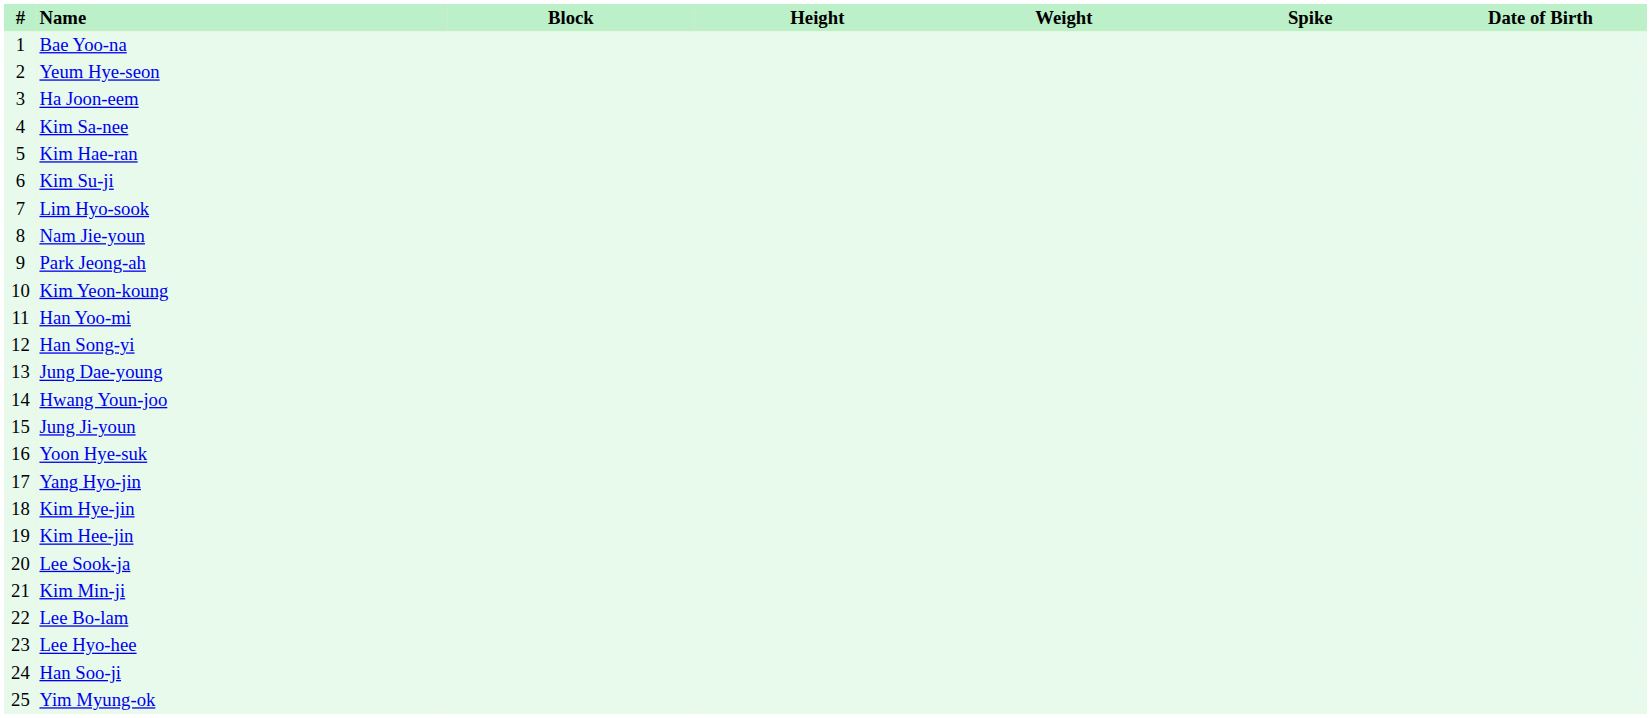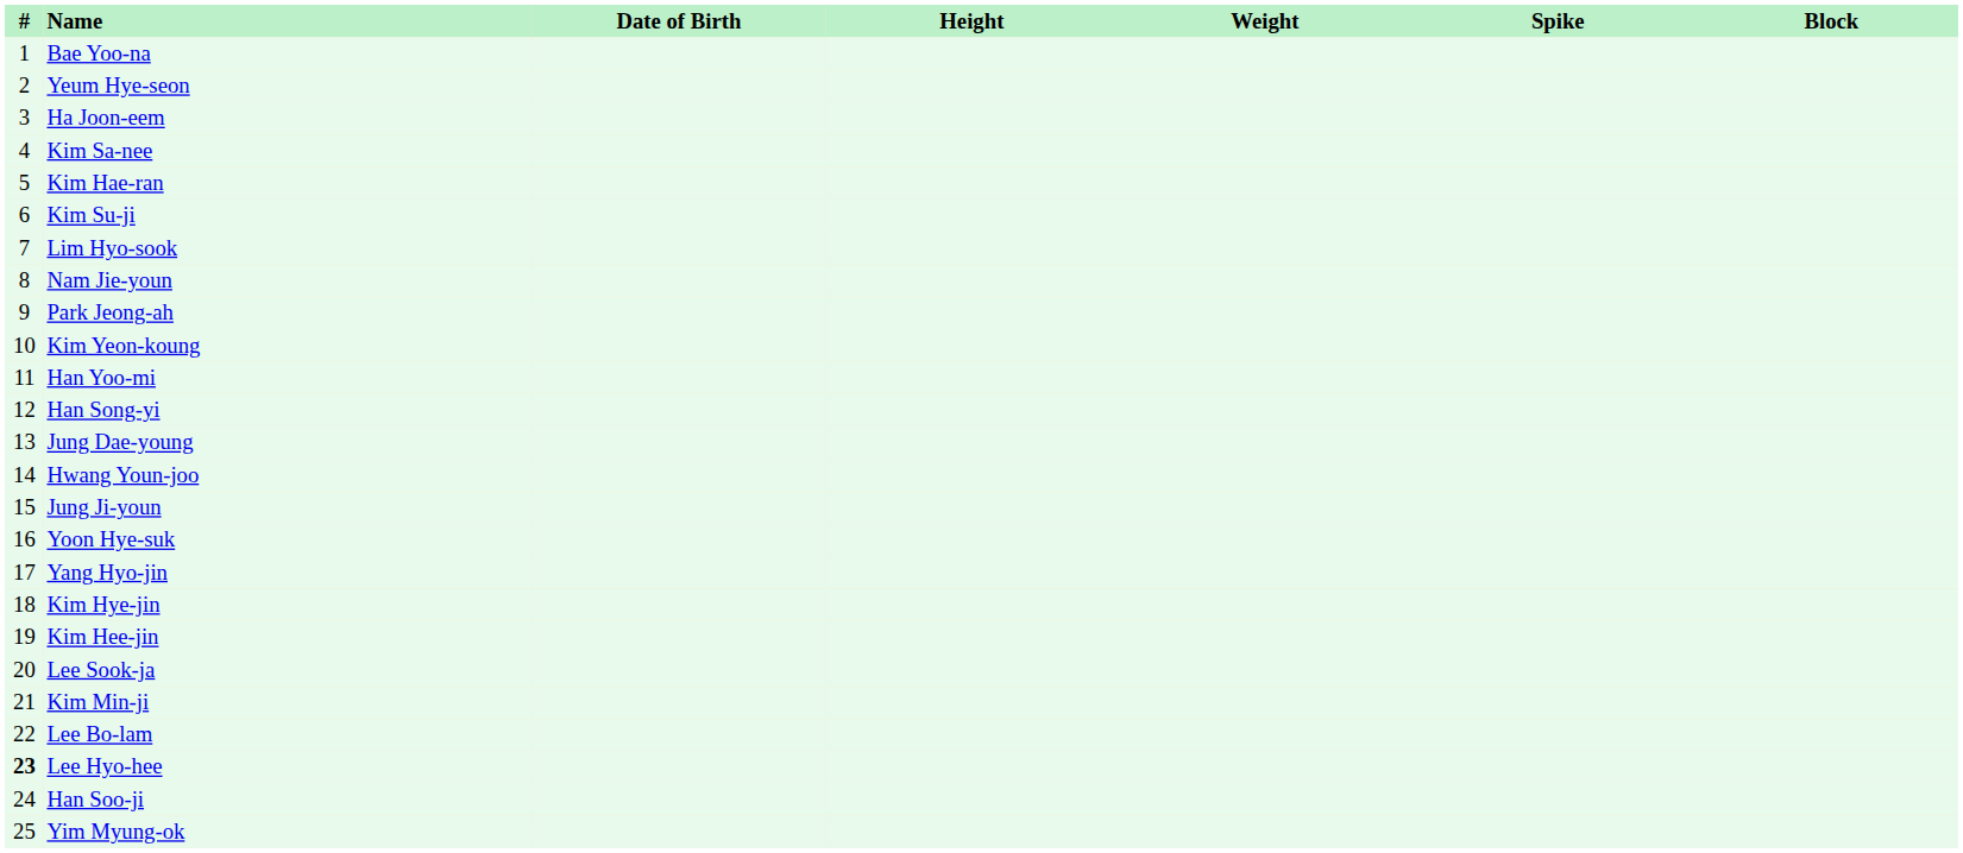columns swapped: Date of Birth <-> Block
Lee Hyo-hee | #: normal -> bold
